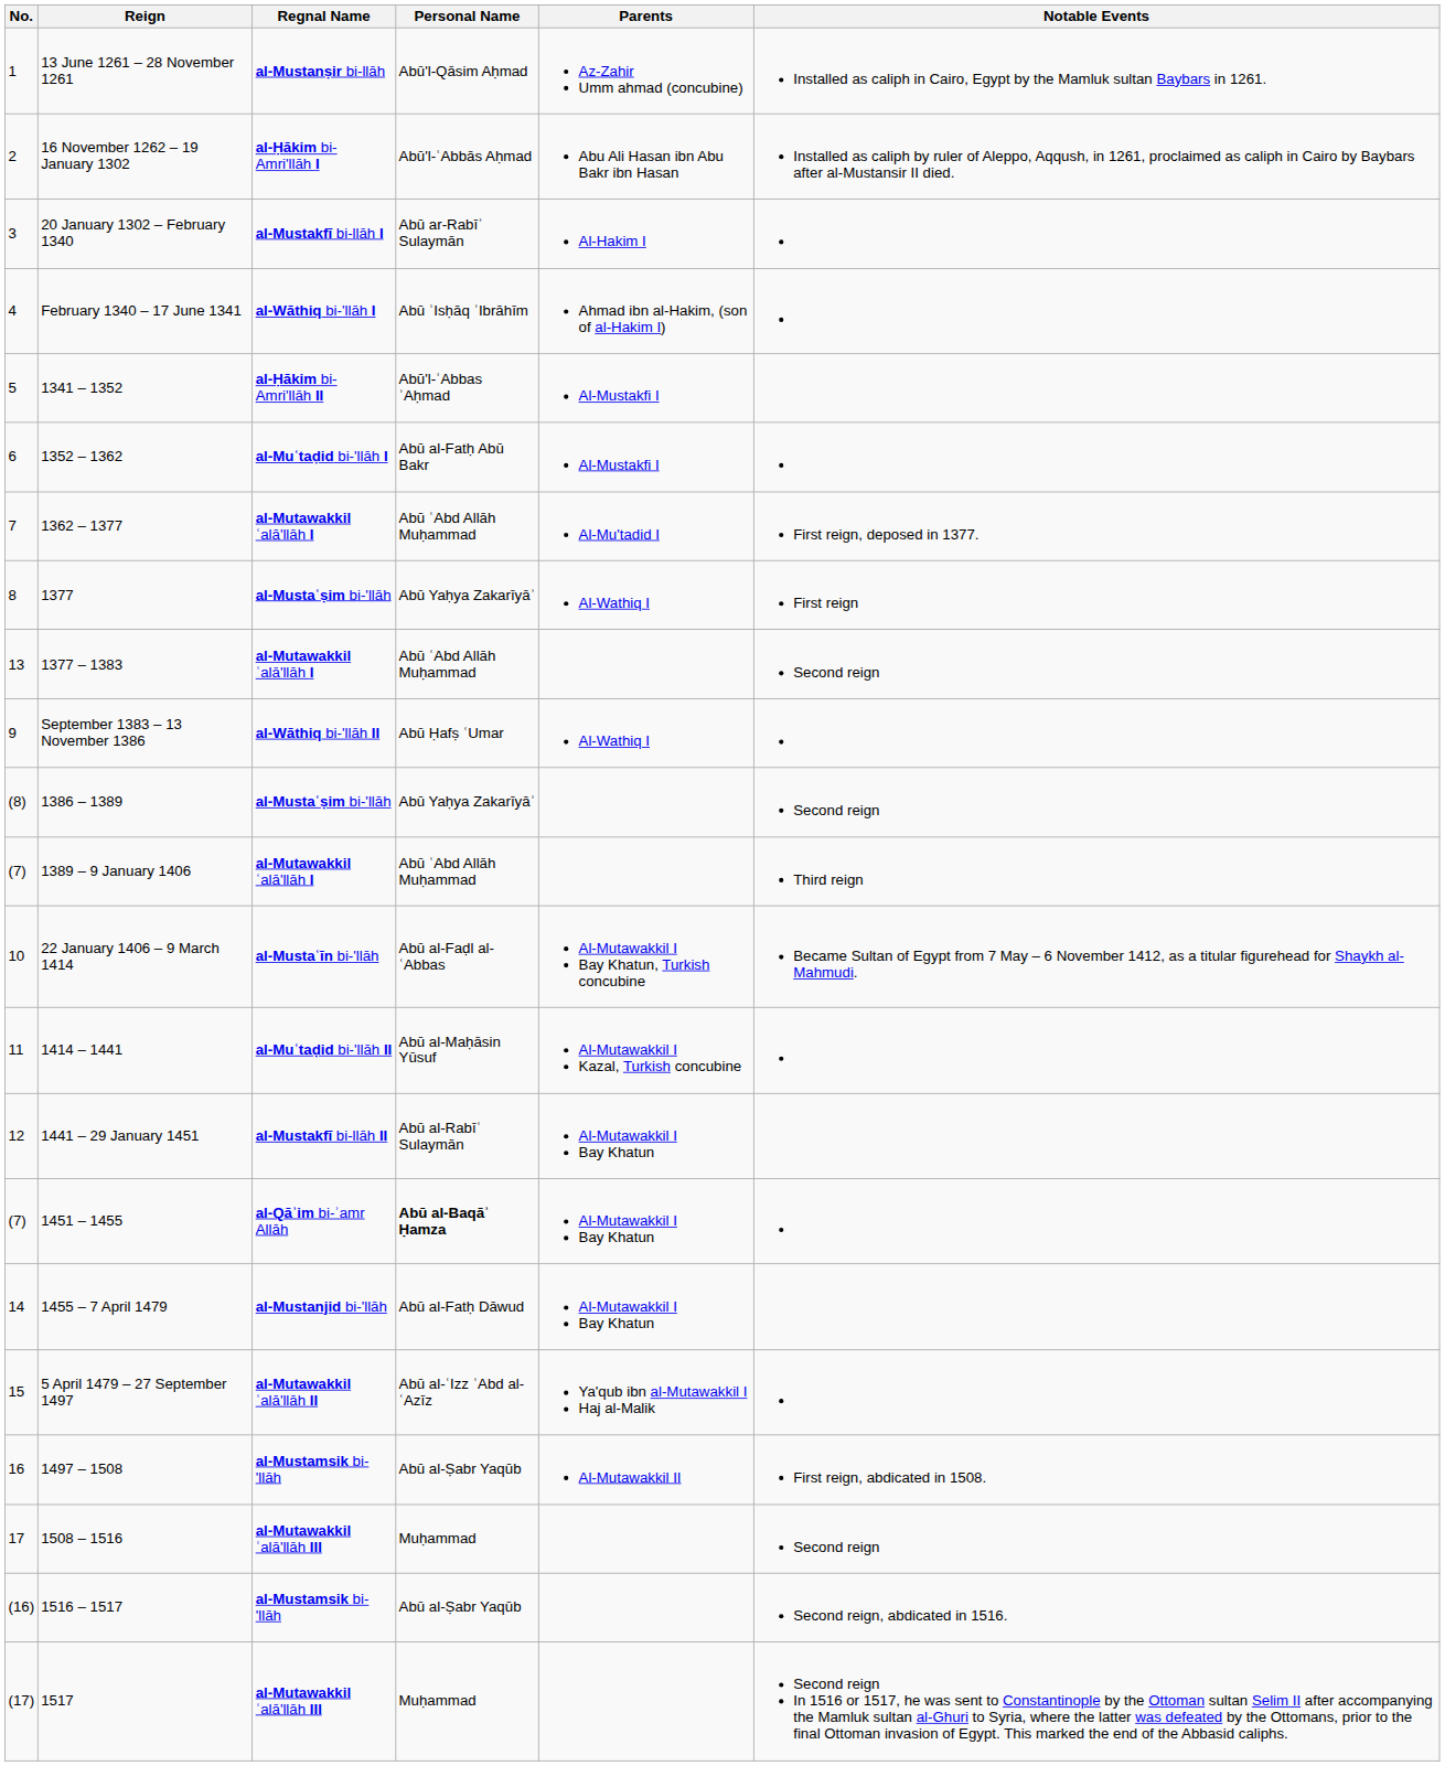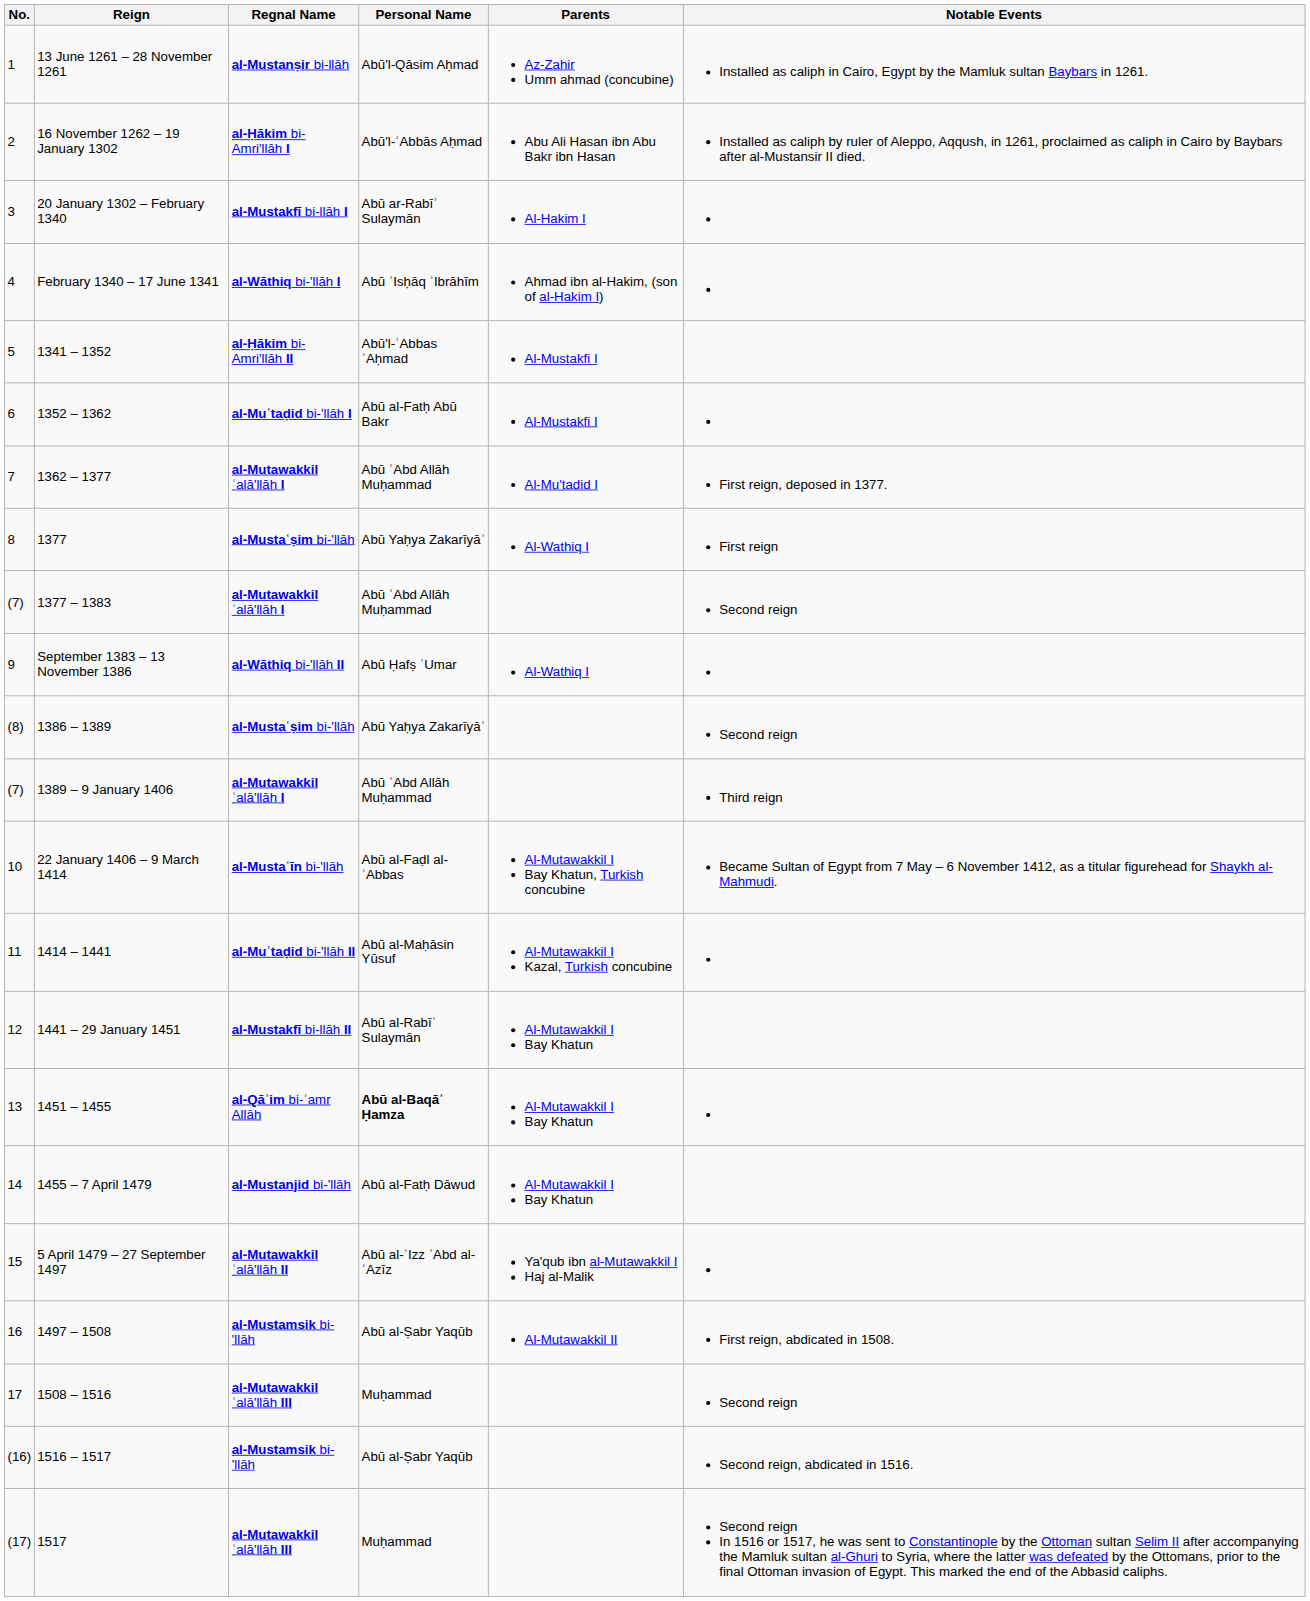1377 – 1383 | No.: 13 -> (7)
1451 – 1455 | No.: (7) -> 13
